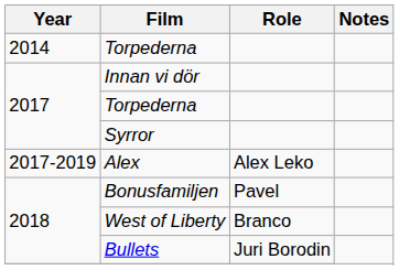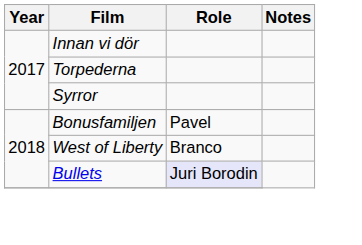- row: 2014 | Torpederna
- row: 2017-2019 | Alex | Alex Leko
Bullets | Role: no background -> lavender background
